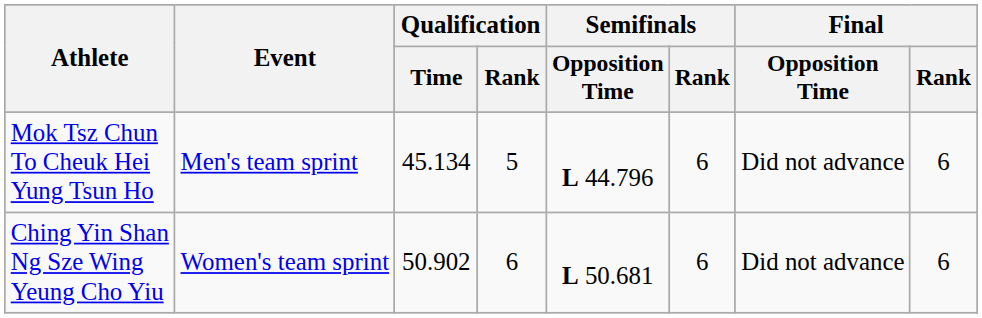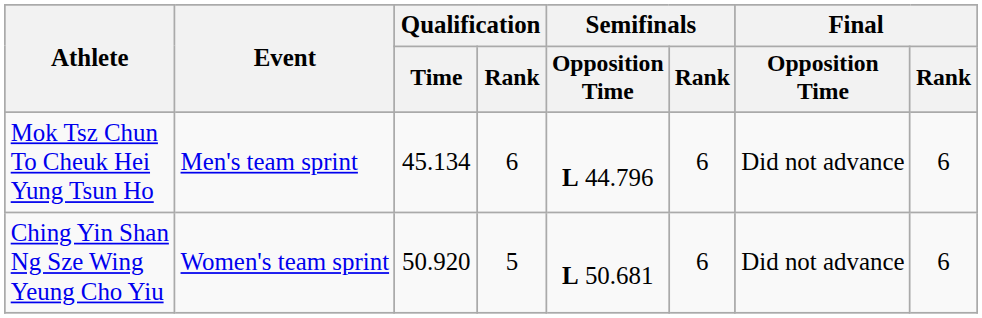Mok Tsz Chun To Cheuk Hei Yung Tsun Ho | Qualification / Rank: 5 -> 6
Ching Yin Shan Ng Sze Wing Yeung Cho Yiu | Qualification / Time: 50.902 -> 50.920
Ching Yin Shan Ng Sze Wing Yeung Cho Yiu | Qualification / Rank: 6 -> 5
